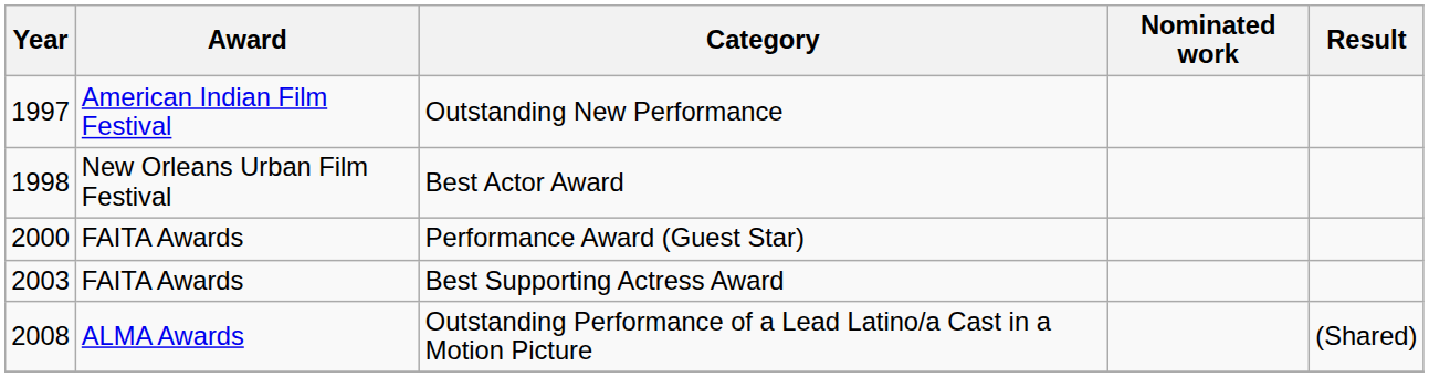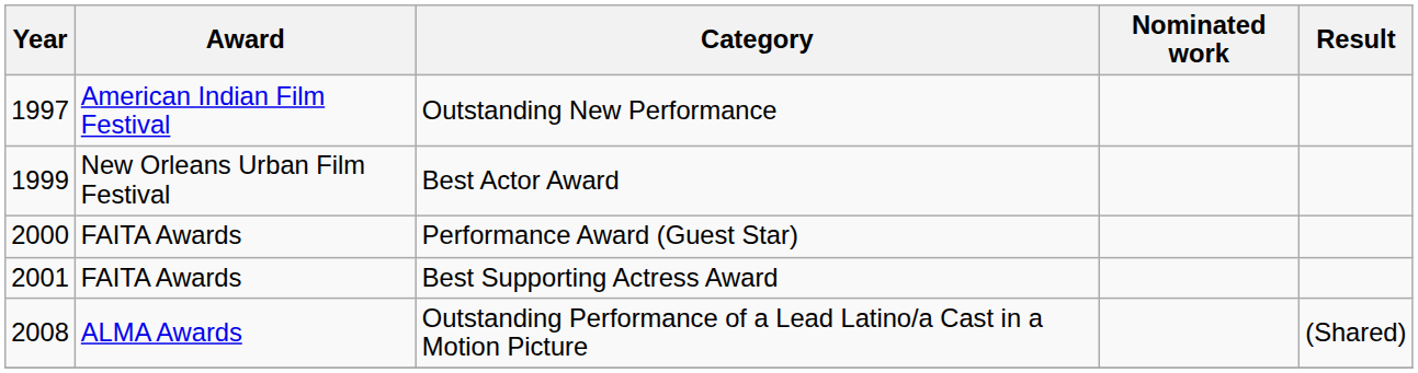Best Actor Award | Year: 1998 -> 1999
Best Supporting Actress Award | Year: 2003 -> 2001
